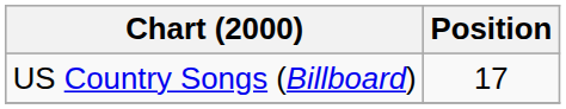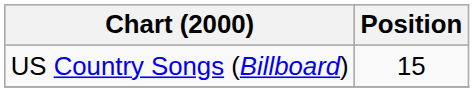US Country Songs (Billboard) | Position: 17 -> 15
